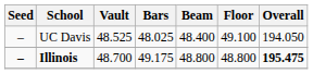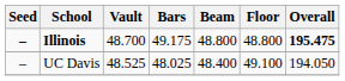rows swapped: Illinois <-> UC Davis
